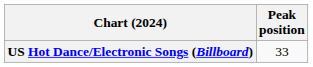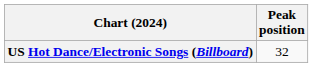US Hot Dance/Electronic Songs (Billboard) | Peak position: 33 -> 32
